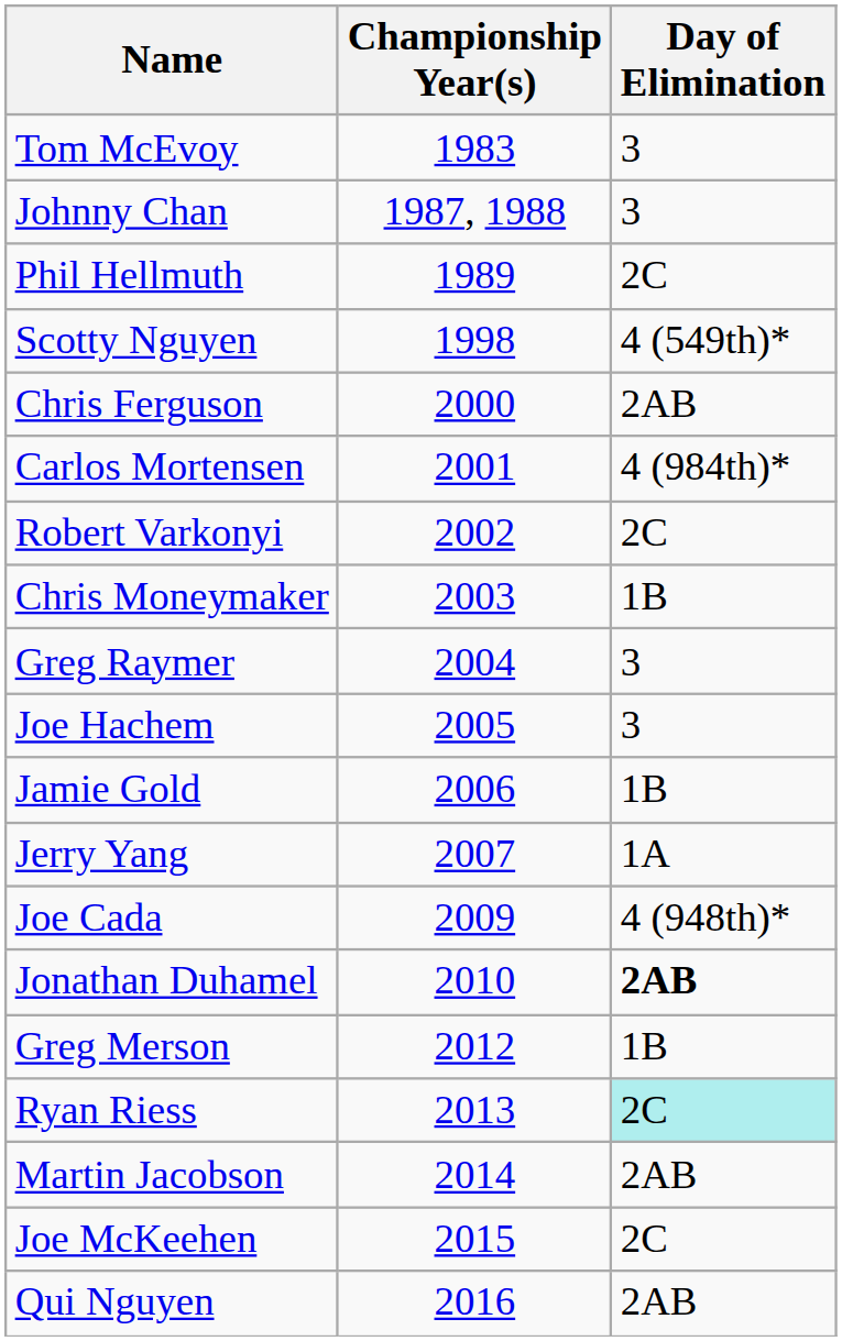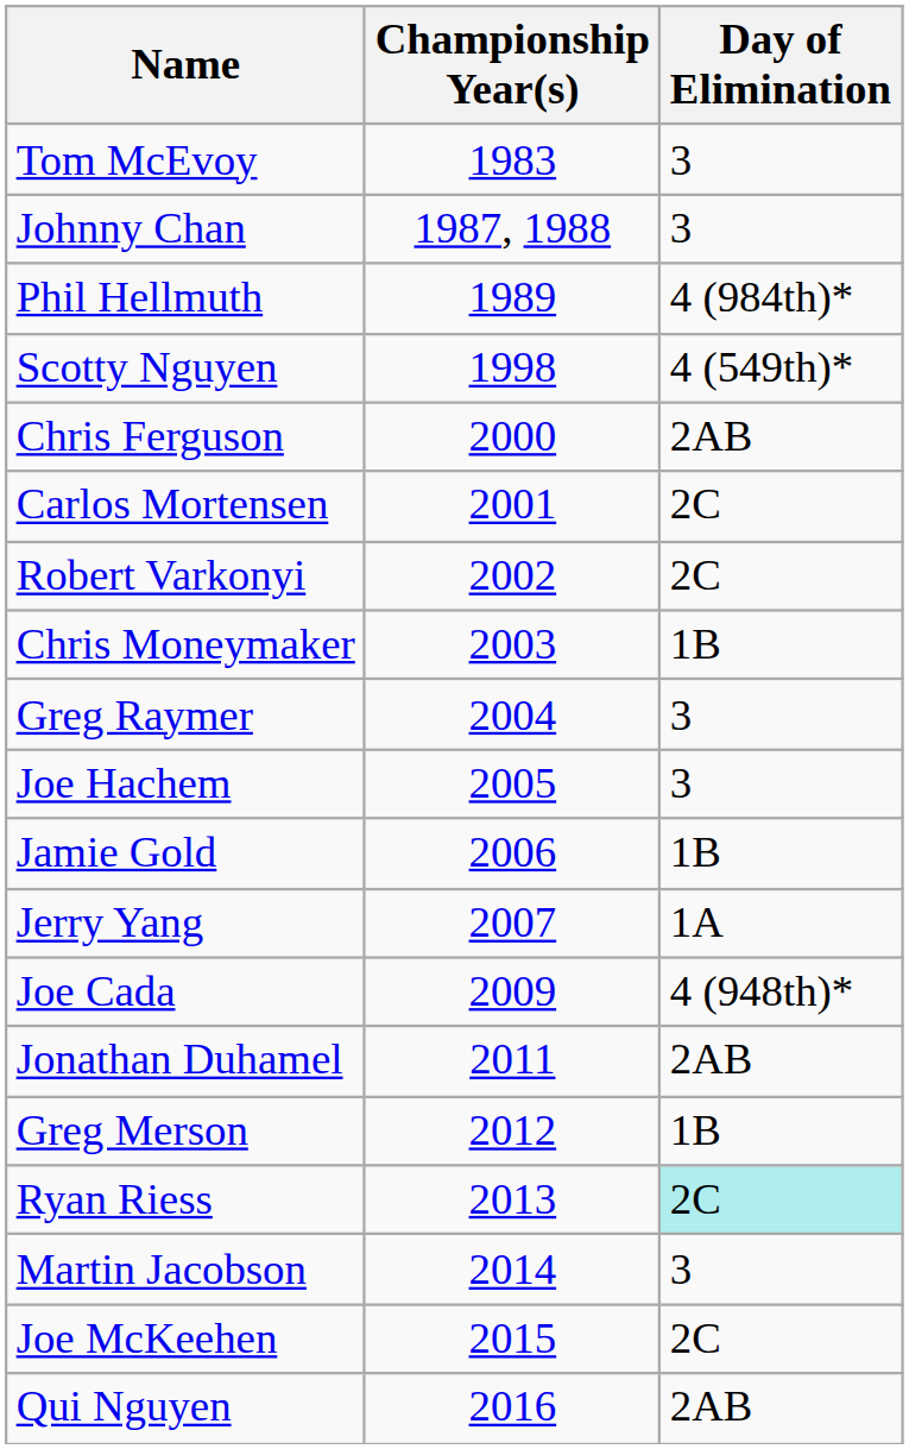Phil Hellmuth | Day of Elimination: 2C -> 4 (984th)*
Carlos Mortensen | Day of Elimination: 4 (984th)* -> 2C
Jonathan Duhamel | Championship Year(s): 2010 -> 2011
Jonathan Duhamel | Day of Elimination: bold -> normal
Martin Jacobson | Day of Elimination: 2AB -> 3
